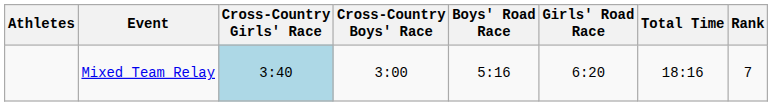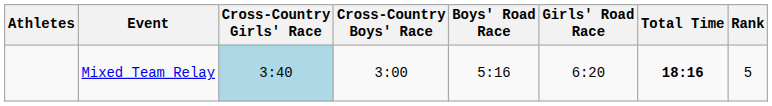Mixed Team Relay | Total Time: normal -> bold
Mixed Team Relay | Rank: 7 -> 5
